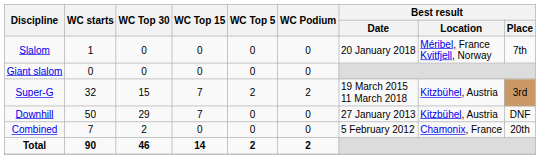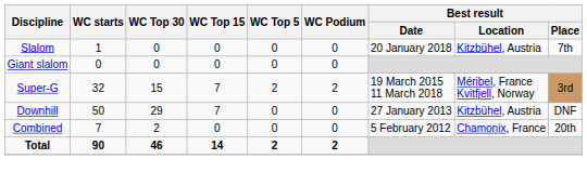Slalom | Best result / Location: Méribel, France Kvitfjell, Norway -> Kitzbühel, Austria
Super-G | Best result / Location: Kitzbühel, Austria -> Méribel, France Kvitfjell, Norway
